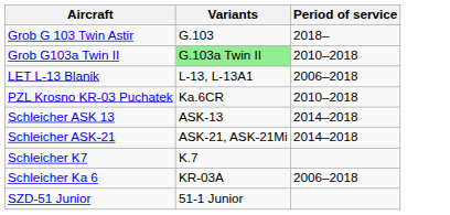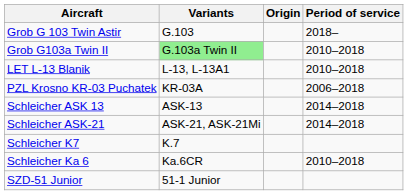+ column: Origin
LET L-13 Blanik | Period of service: 2006–2018 -> 2010–2018
PZL Krosno KR-03 Puchatek | Variants: Ka.6CR -> KR-03A
PZL Krosno KR-03 Puchatek | Period of service: 2010–2018 -> 2006–2018
Schleicher Ka 6 | Variants: KR-03A -> Ka.6CR
Schleicher Ka 6 | Period of service: 2006–2018 -> 2010–2018
